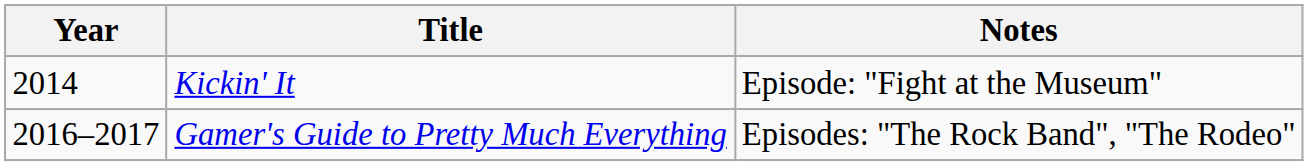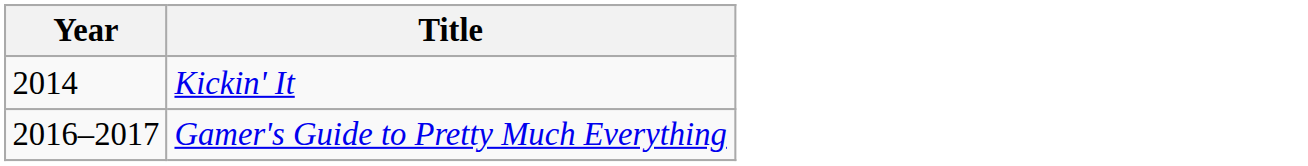- column: Notes | Episode: "Fight at the Museum" | Episodes: "The Rock Band", "The Rodeo"
